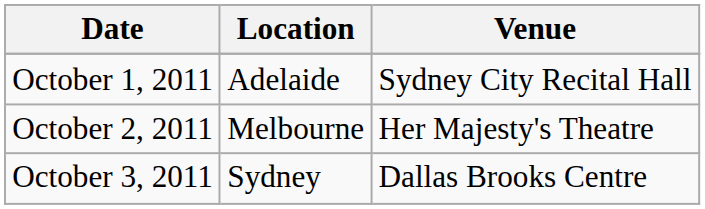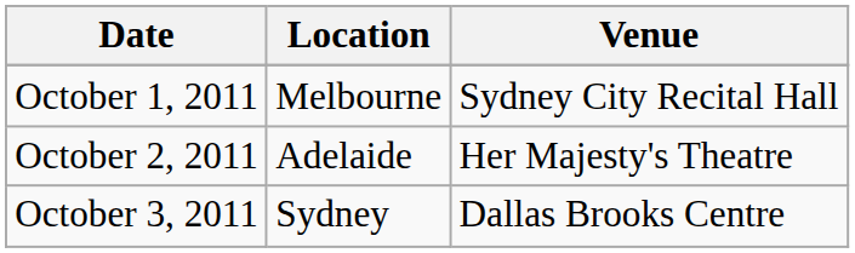October 1, 2011 | Location: Adelaide -> Melbourne
October 2, 2011 | Location: Melbourne -> Adelaide
